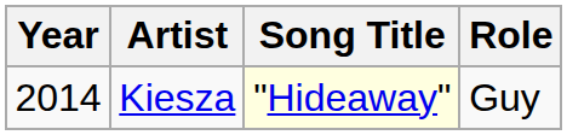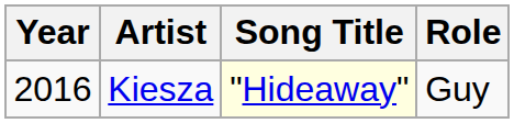Kiesza | Year: 2014 -> 2016
